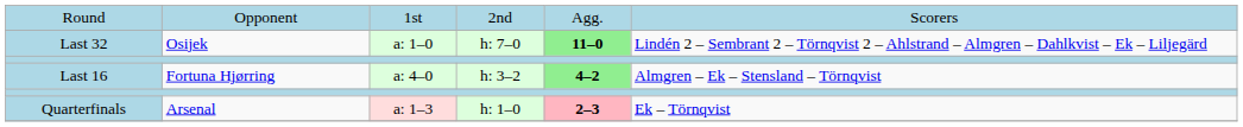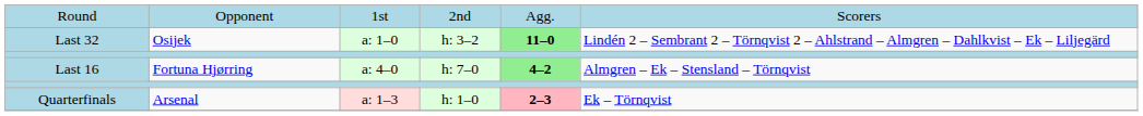Last 32 | column 4: h: 7–0 -> h: 3–2
Last 16 | column 4: h: 3–2 -> h: 7–0
